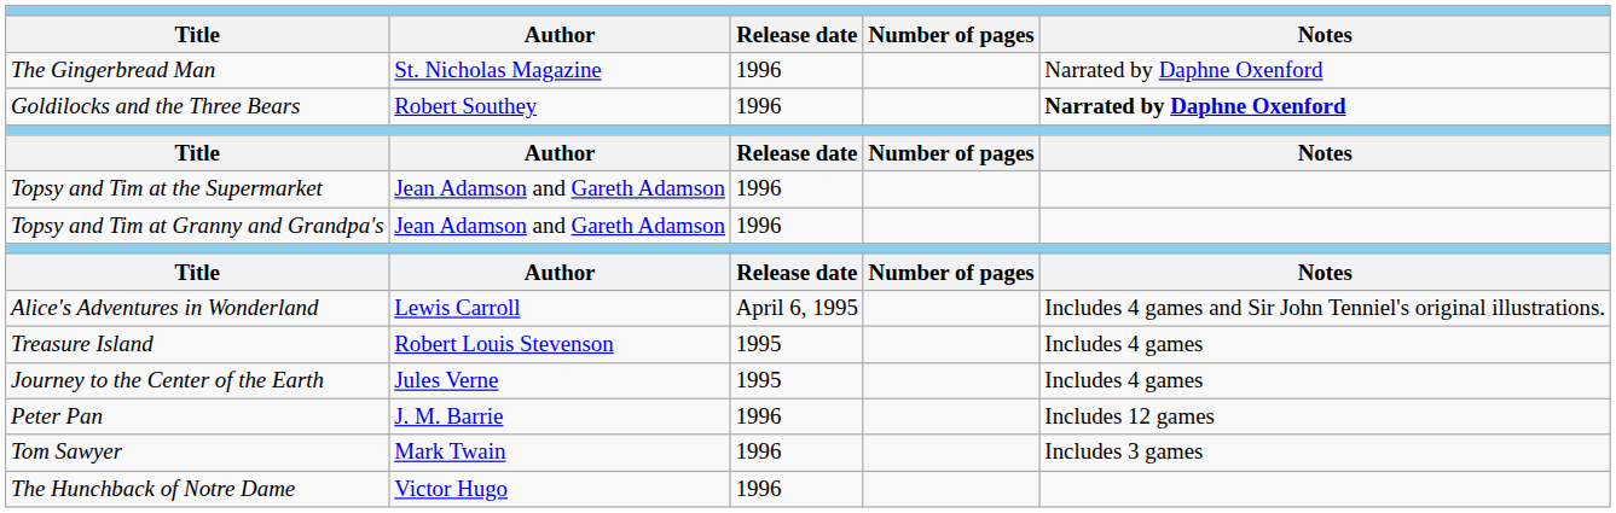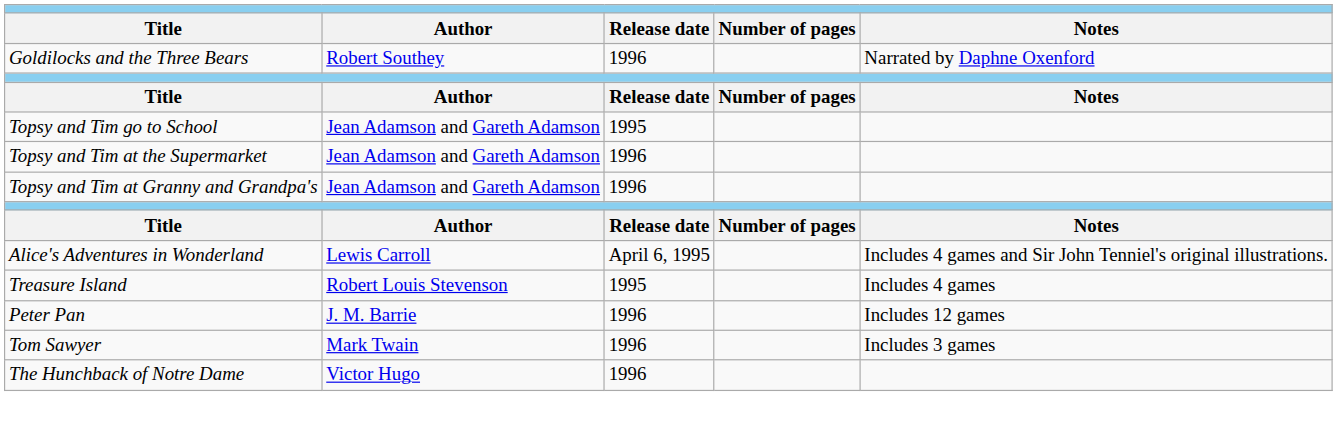- row: The Gingerbread Man | St. Nicholas Magazine | 1996 | Narrated by Daphne Oxenford
Goldilocks and the Three Bears | Notes: bold -> normal
+ row: Topsy and Tim go to School | Jean Adamson and Gareth Adamson | 1995
- row: Journey to the Center of the Earth | Jules Verne | 1995 | Includes 4 games
